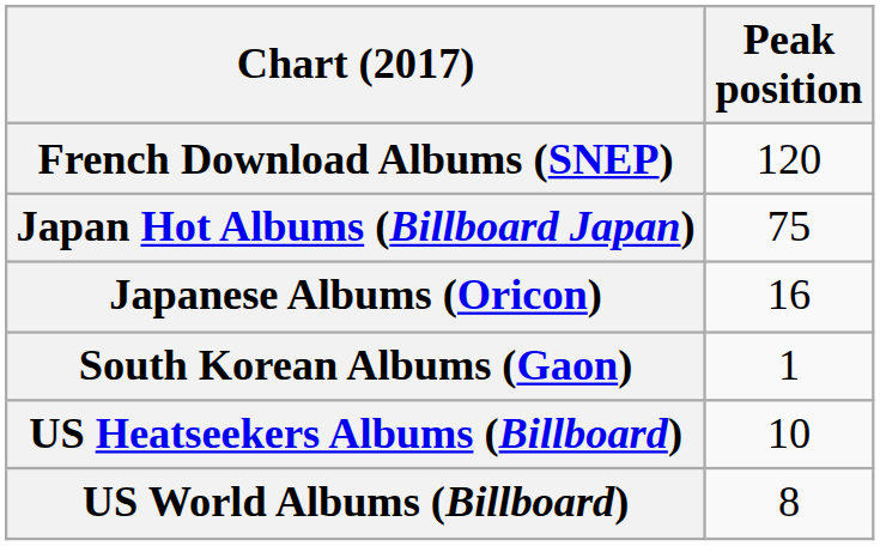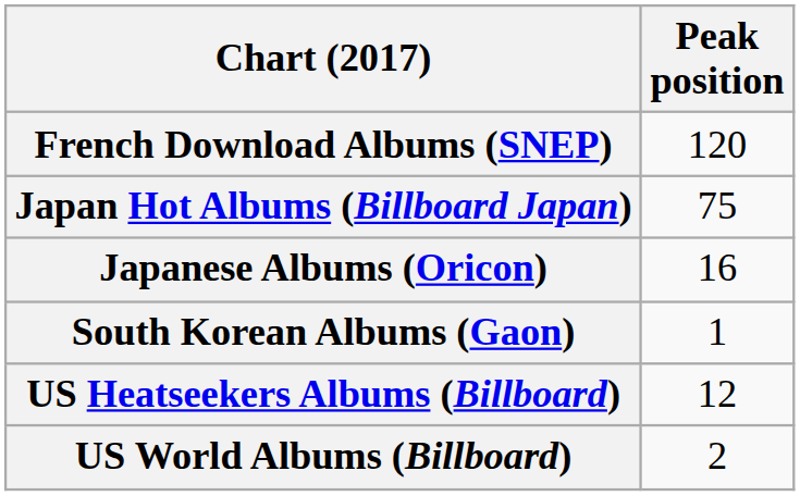US Heatseekers Albums (Billboard) | Peak position: 10 -> 12
US World Albums (Billboard) | Peak position: 8 -> 2
